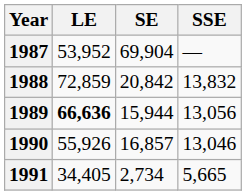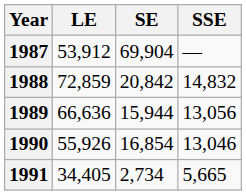1987 | LE: 53,952 -> 53,912
1988 | SSE: 13,832 -> 14,832
1989 | LE: bold -> normal
1990 | SE: 16,857 -> 16,854
